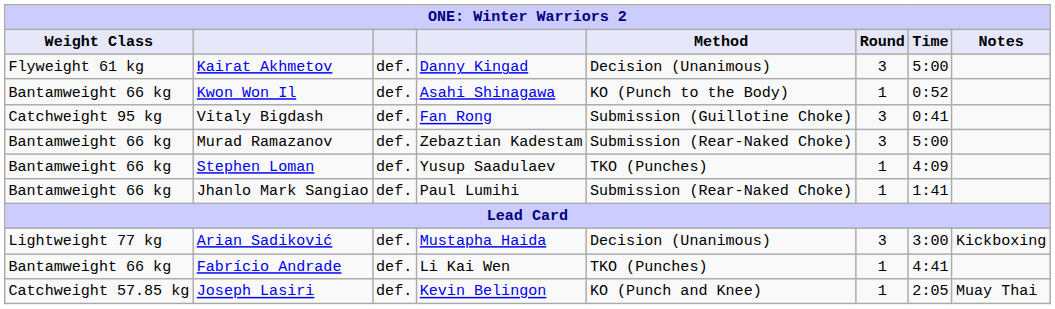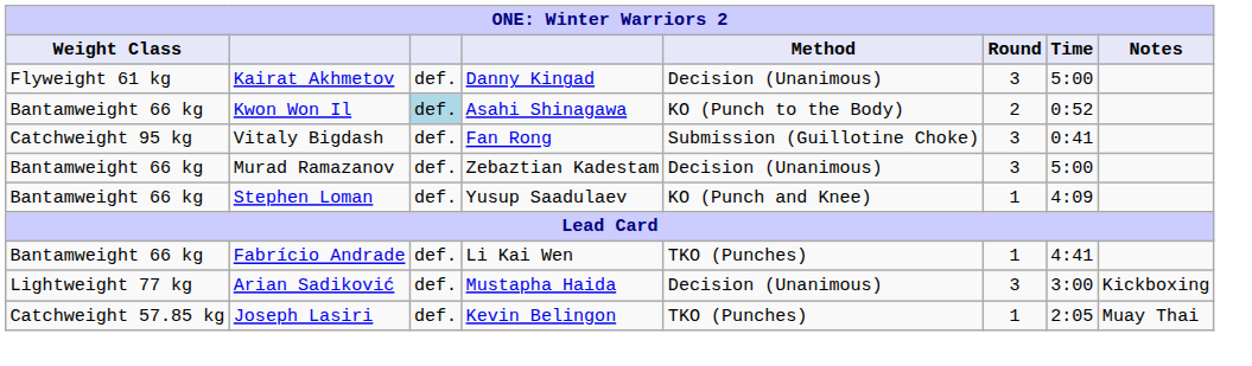Kwon Won Il | column 3: no background -> lightblue background
Kwon Won Il | Round: 1 -> 2
Murad Ramazanov | Method: Submission (Rear-Naked Choke) -> Decision (Unanimous)
Stephen Loman | Method: TKO (Punches) -> KO (Punch and Knee)
- row: Bantamweight 66 kg | Jhanlo Mark Sangiao | def. | Paul Lumihi | Submission (Rear-Naked Choke) | 1 | 1:41
rows swapped: Arian Sadiković <-> Fabrício Andrade
Joseph Lasiri | Method: KO (Punch and Knee) -> TKO (Punches)
